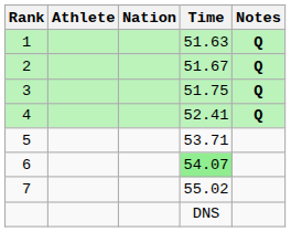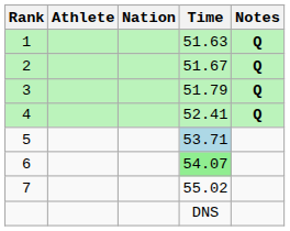3 | Time: 51.75 -> 51.79
5 | Time: no background -> lightblue background
